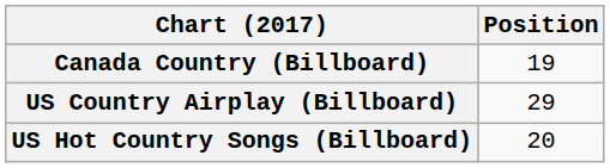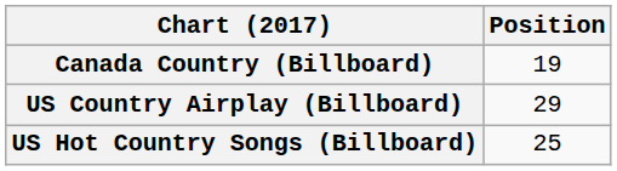US Hot Country Songs (Billboard) | Position: 20 -> 25
